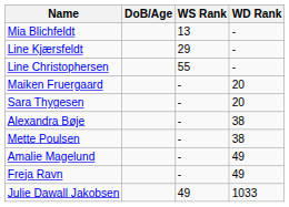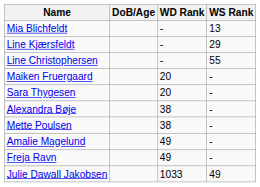columns swapped: WS Rank <-> WD Rank
